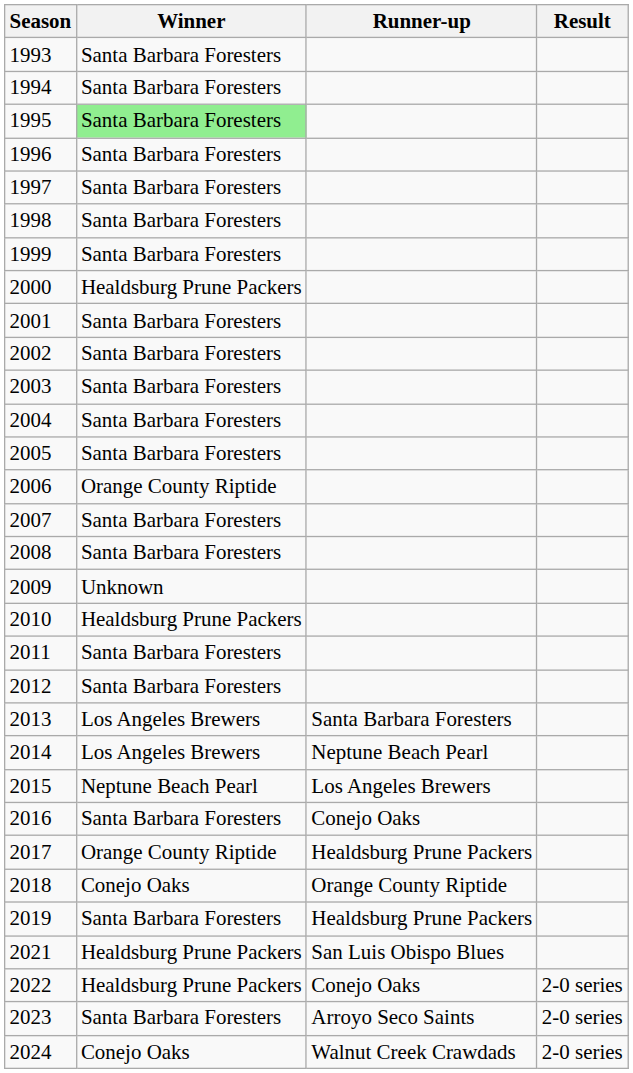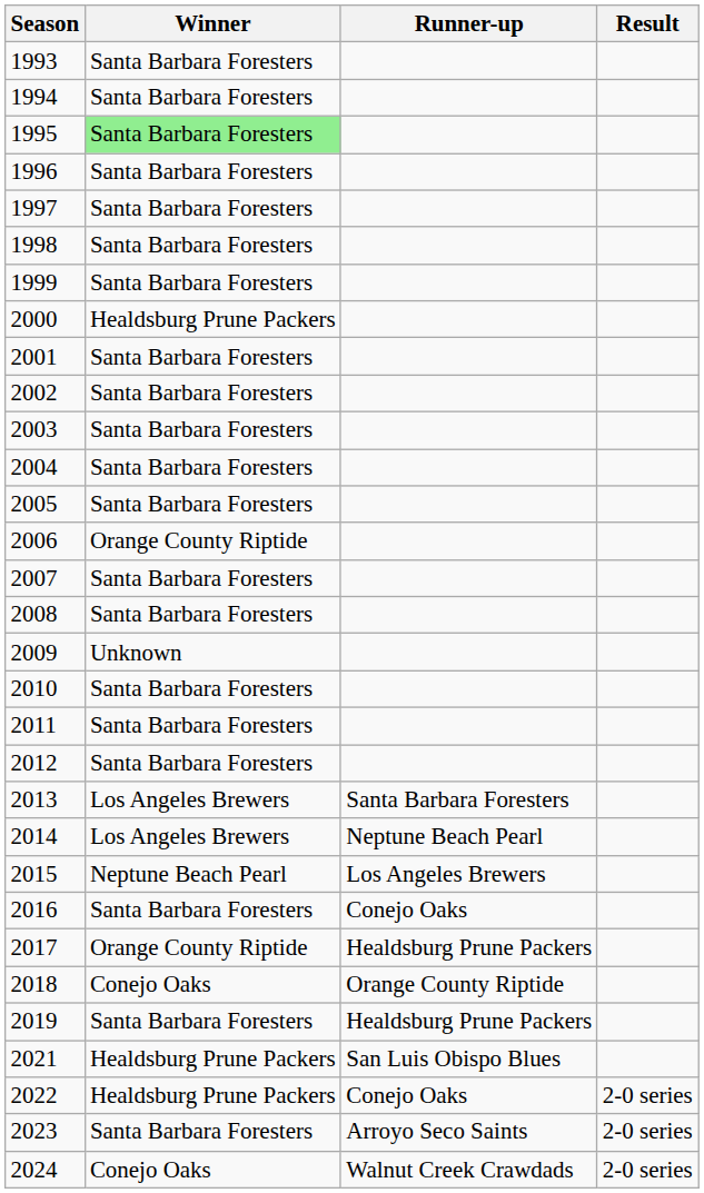2010 | Winner: Healdsburg Prune Packers -> Santa Barbara Foresters
